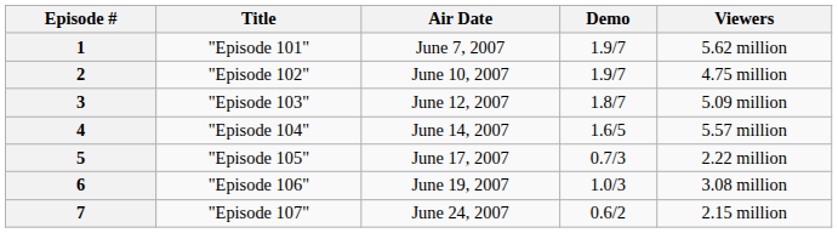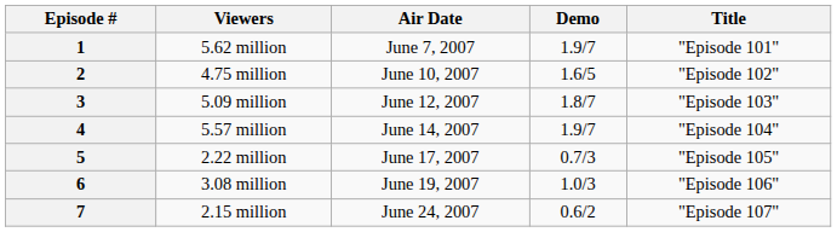columns swapped: Title <-> Viewers
2 | Demo: 1.9/7 -> 1.6/5
4 | Demo: 1.6/5 -> 1.9/7
